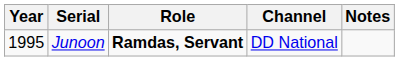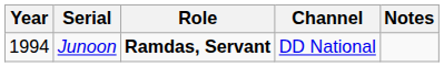Junoon | Year: 1995 -> 1994
